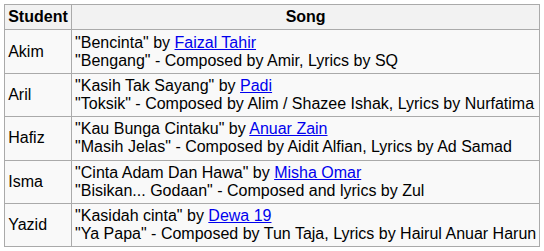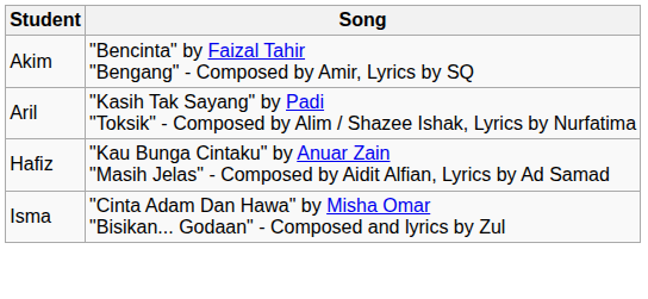- row: Yazid | "Kasidah cinta" by Dewa 19 "Ya Papa" - Composed by Tun Taja, Lyrics by Hairul Anuar Harun
